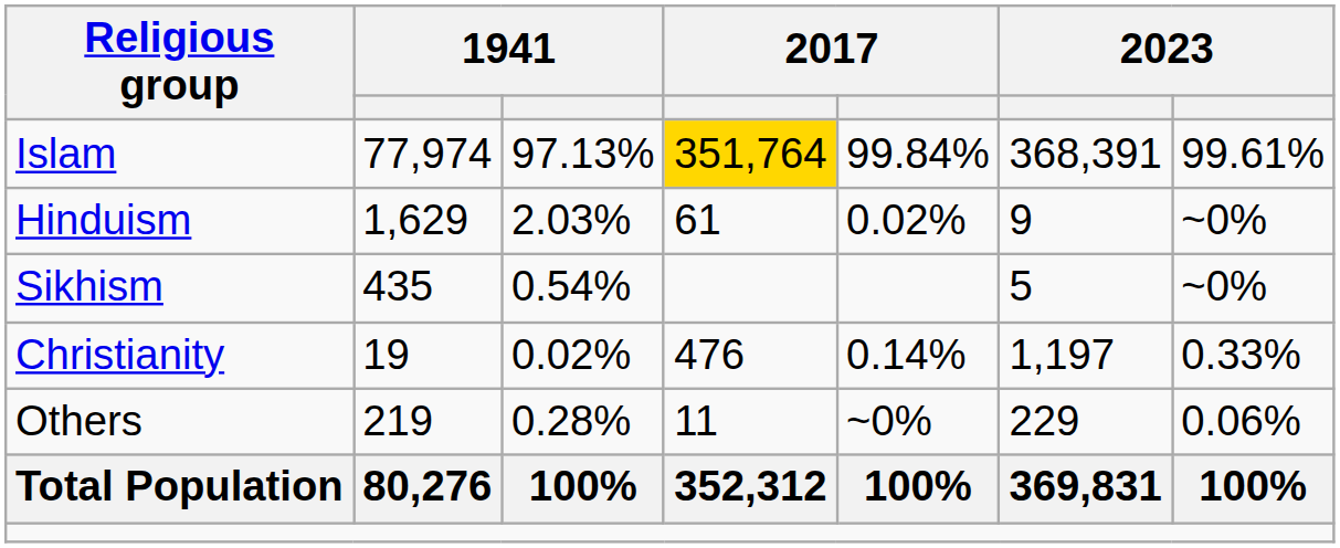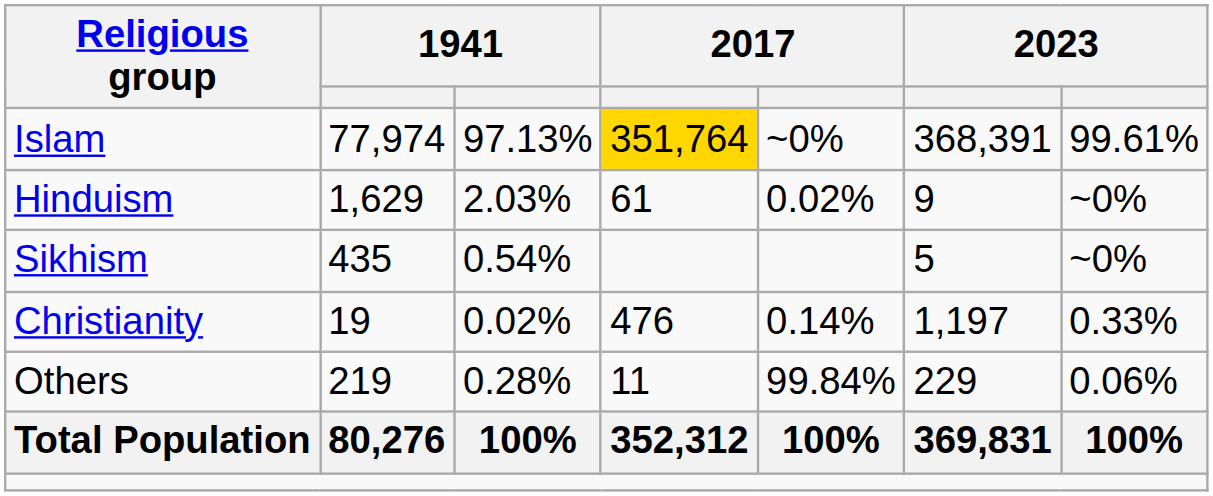Islam | column 5: 99.84% -> ~0%
Others | column 5: ~0% -> 99.84%
